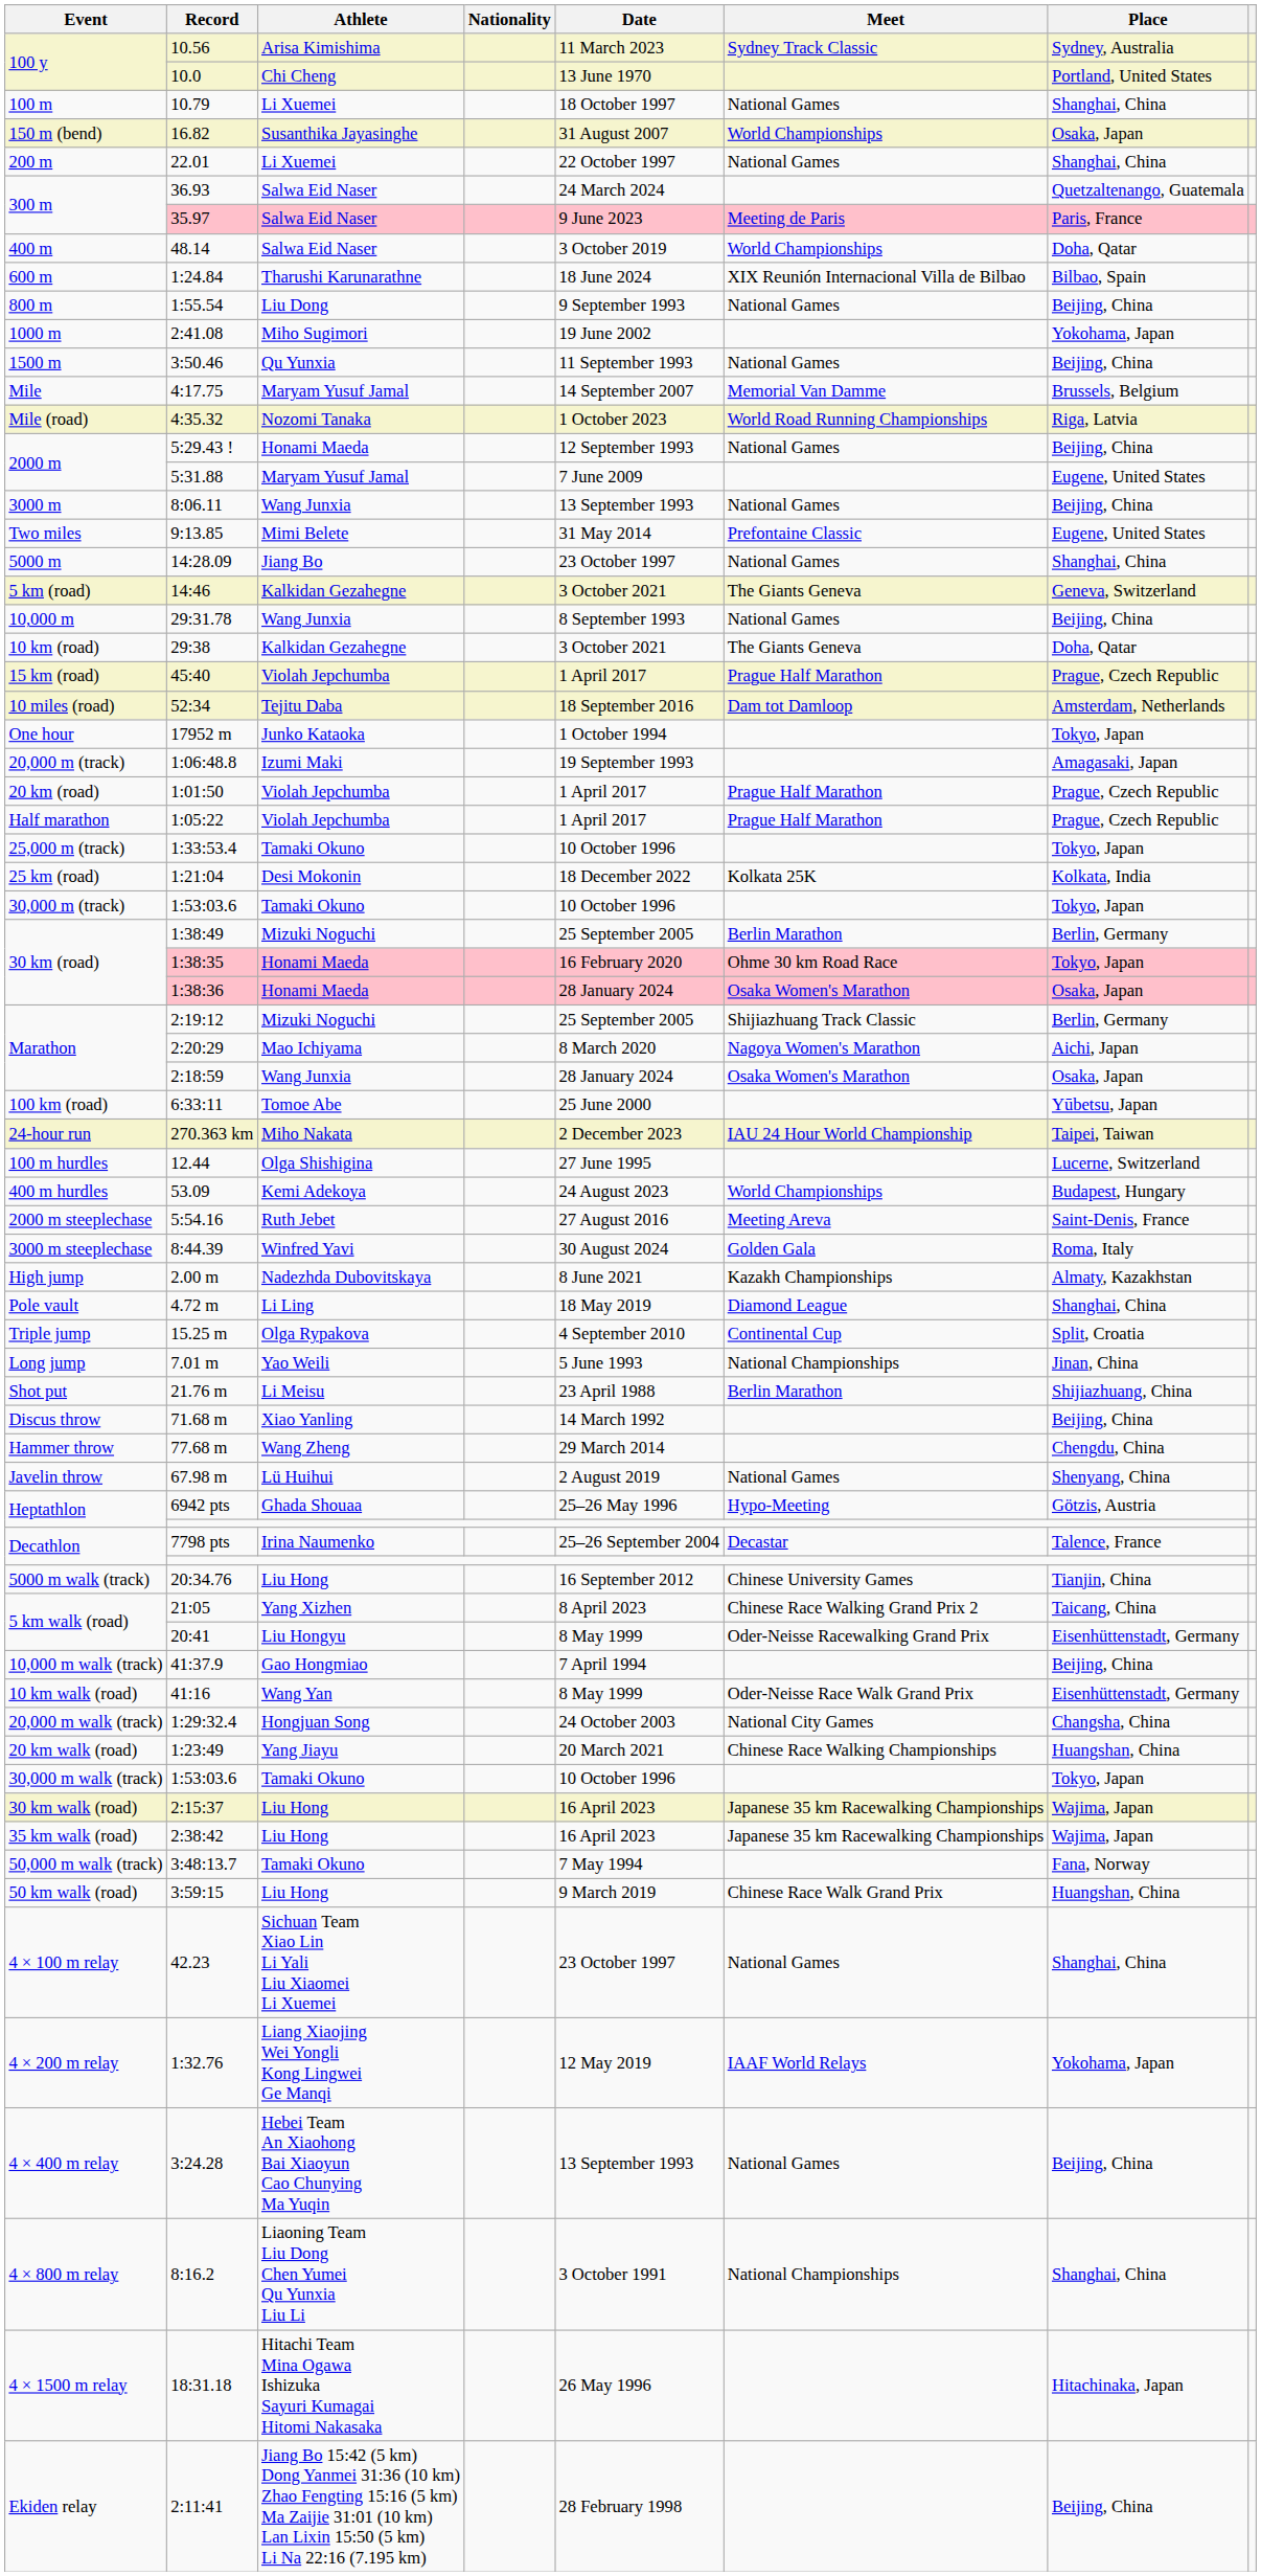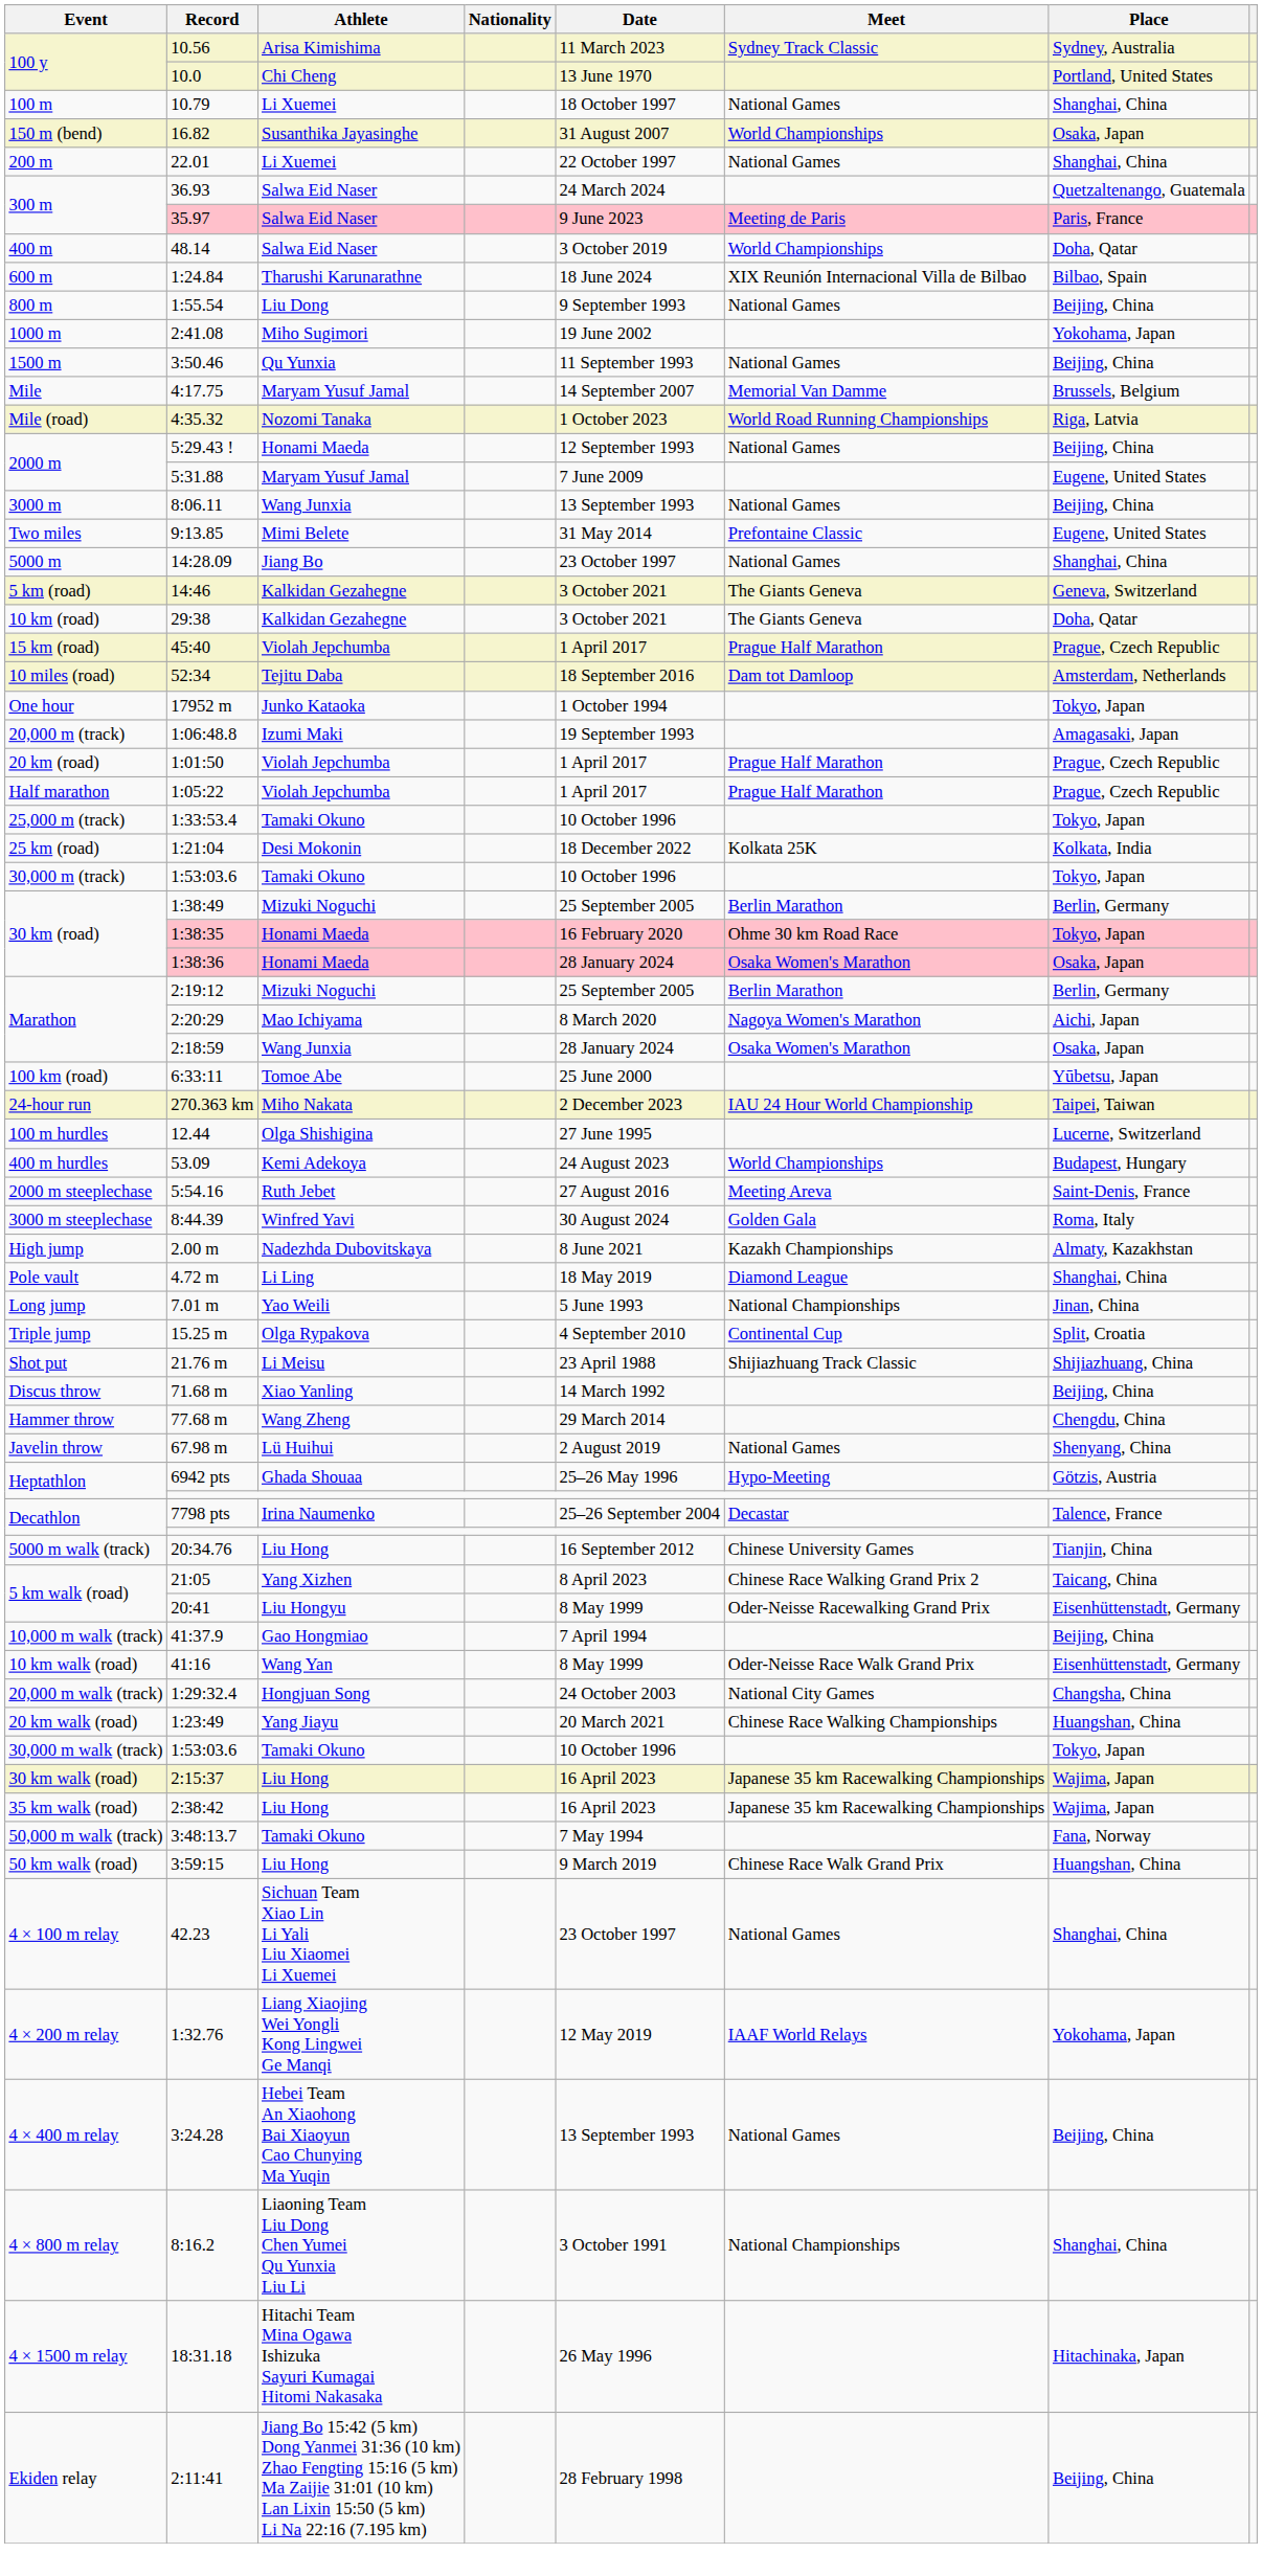- row: 10,000 m | 29:31.78 | Wang Junxia | 8 September 1993 | National Games | Beijing, China
2:19:12 | Meet: Shijiazhuang Track Classic -> Berlin Marathon
rows swapped: 7.01 m <-> 15.25 m
21.76 m | Meet: Berlin Marathon -> Shijiazhuang Track Classic
